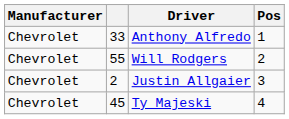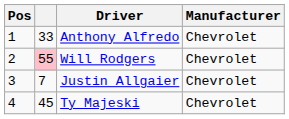columns swapped: Pos <-> Manufacturer
Will Rodgers | column 2: no background -> pink background
Justin Allgaier | column 2: 2 -> 7
